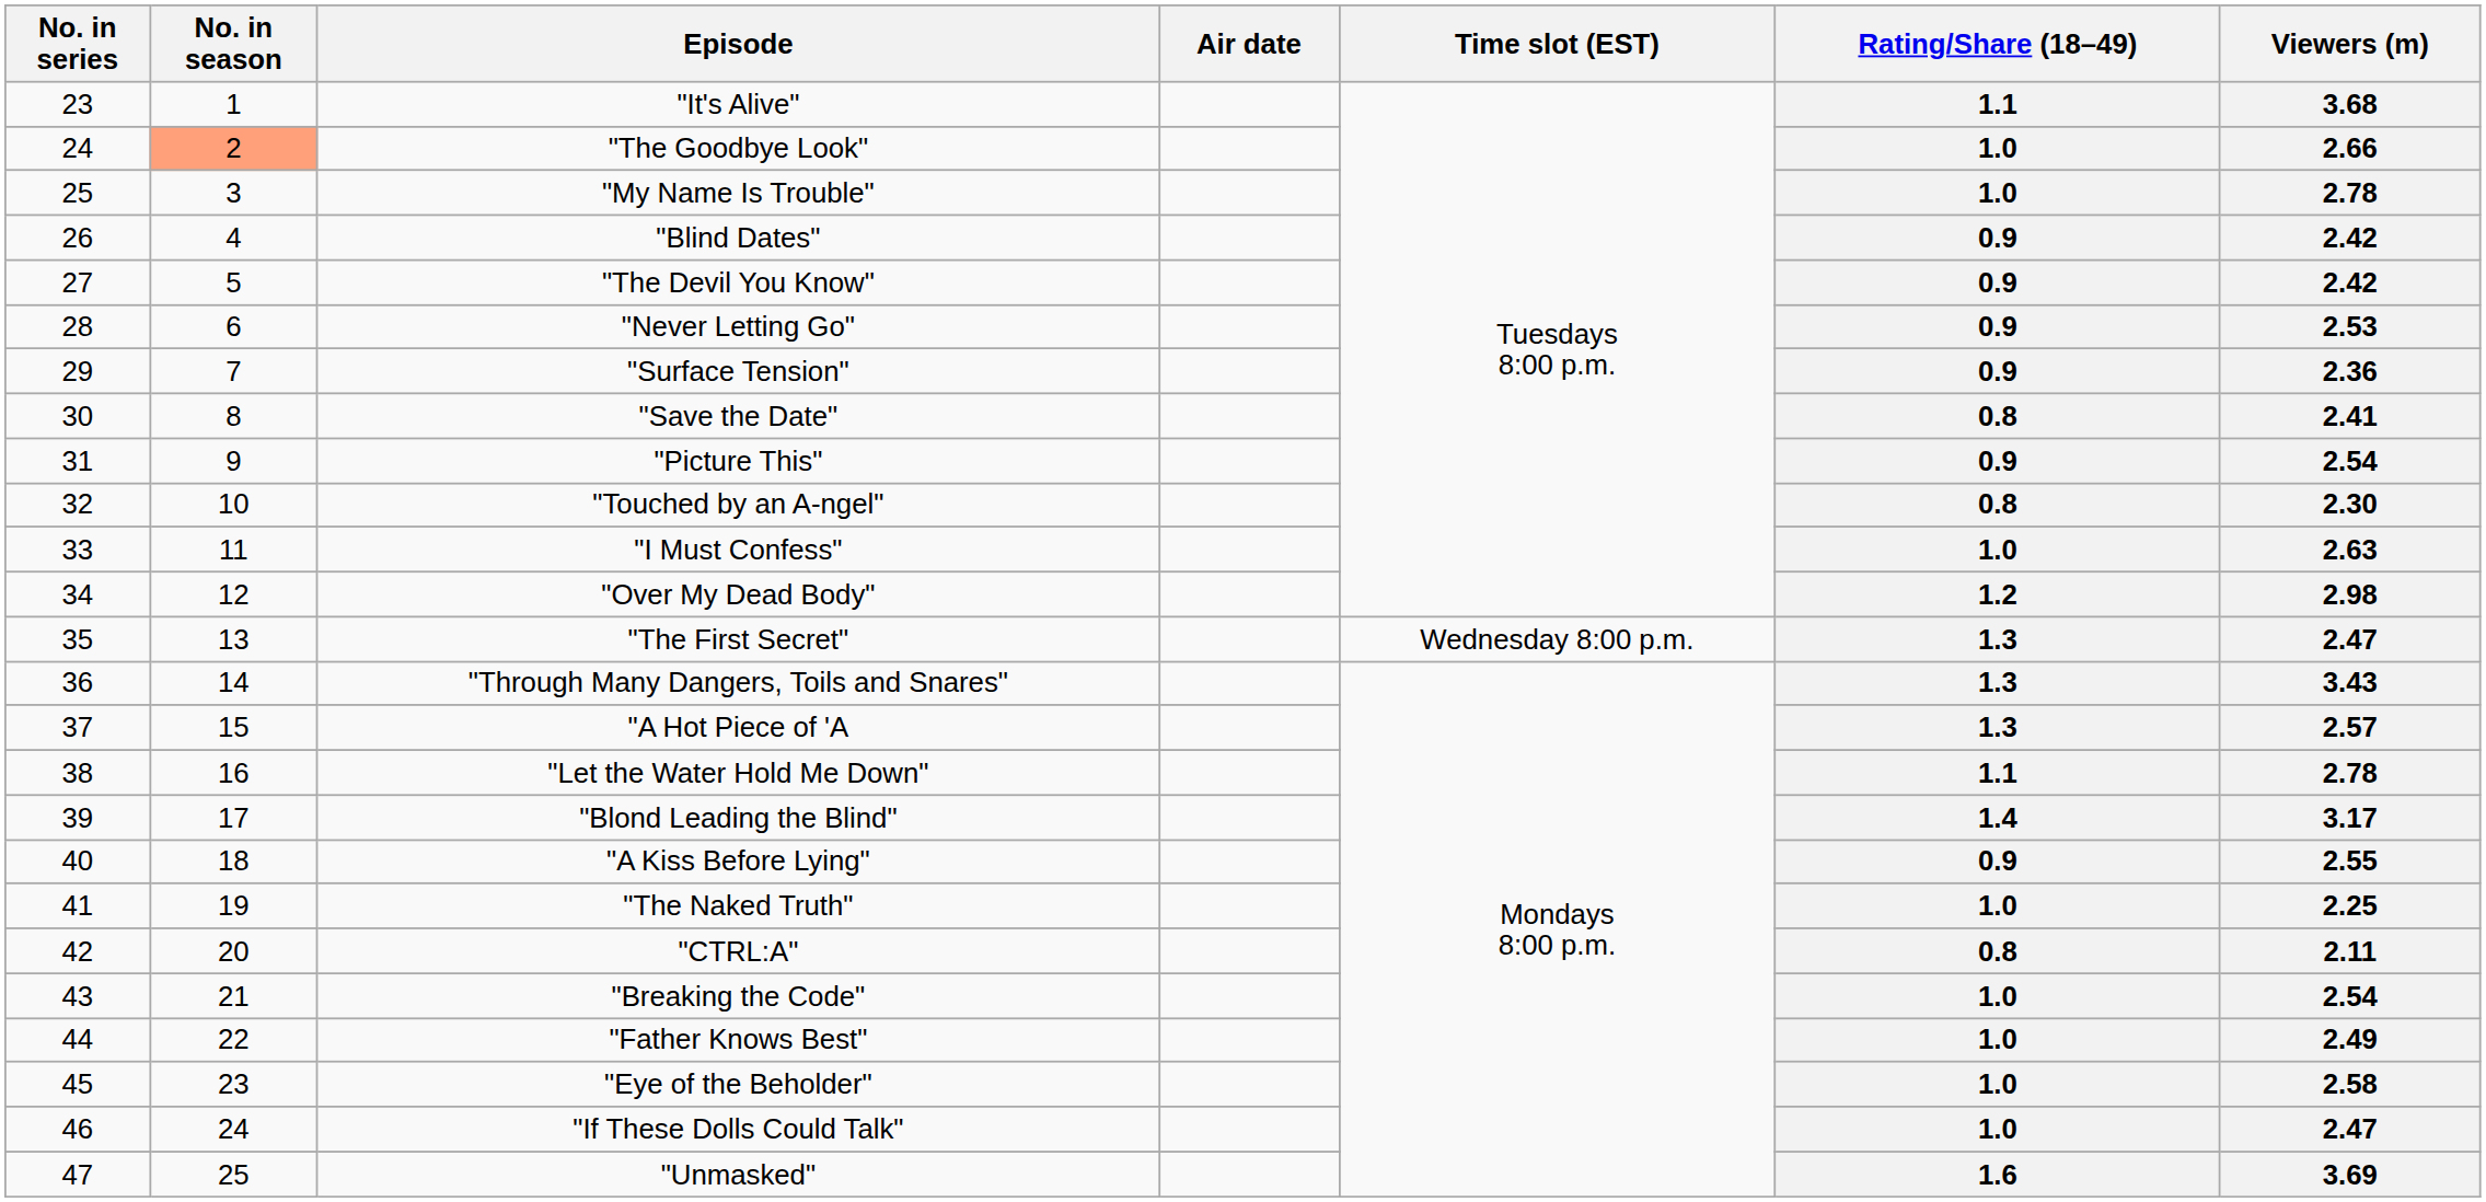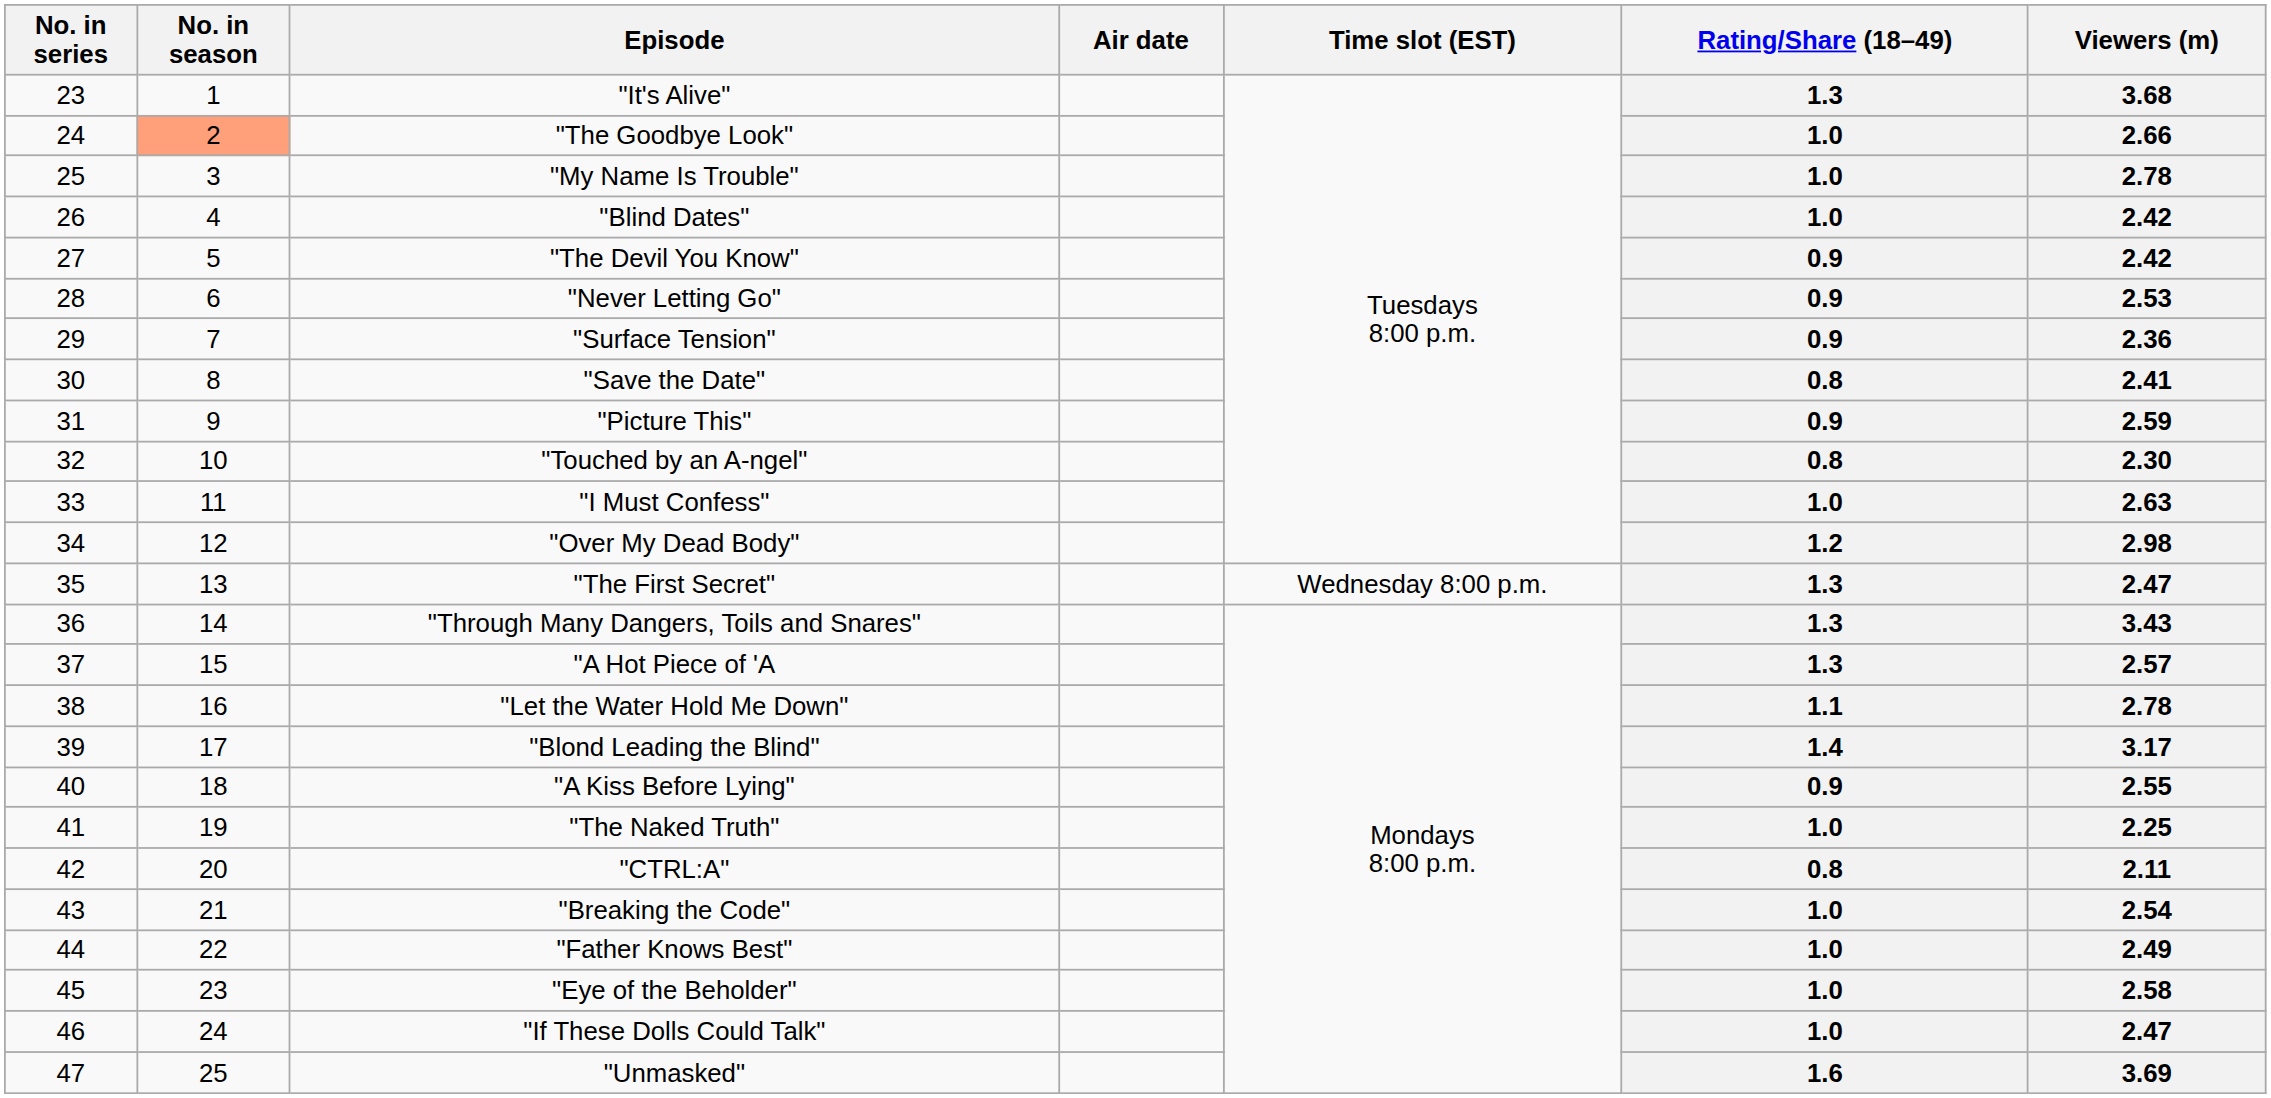"It's Alive" | Rating/Share (18–49): 1.1 -> 1.3
"Blind Dates" | Rating/Share (18–49): 0.9 -> 1.0
"Picture This" | Viewers (m): 2.54 -> 2.59
